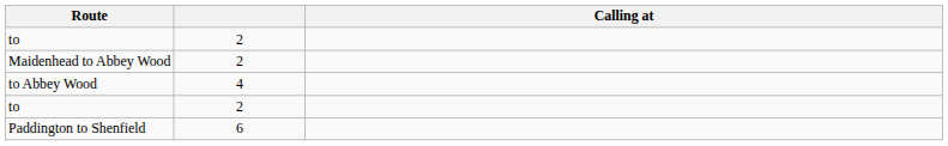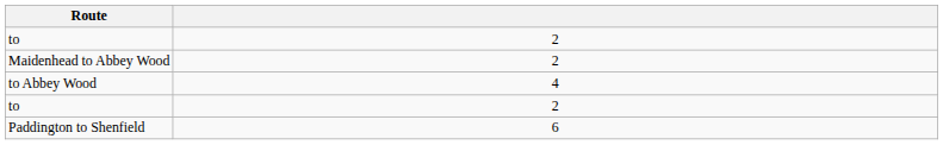- column: Calling at
